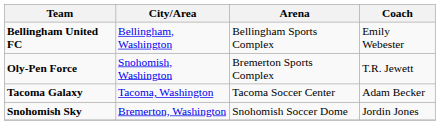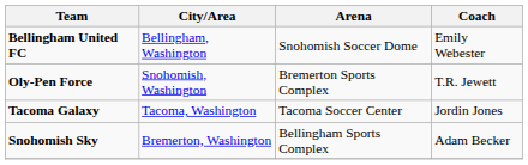Bellingham United FC | Arena: Bellingham Sports Complex -> Snohomish Soccer Dome
Tacoma Galaxy | Coach: Adam Becker -> Jordin Jones
Snohomish Sky | Arena: Snohomish Soccer Dome -> Bellingham Sports Complex
Snohomish Sky | Coach: Jordin Jones -> Adam Becker
